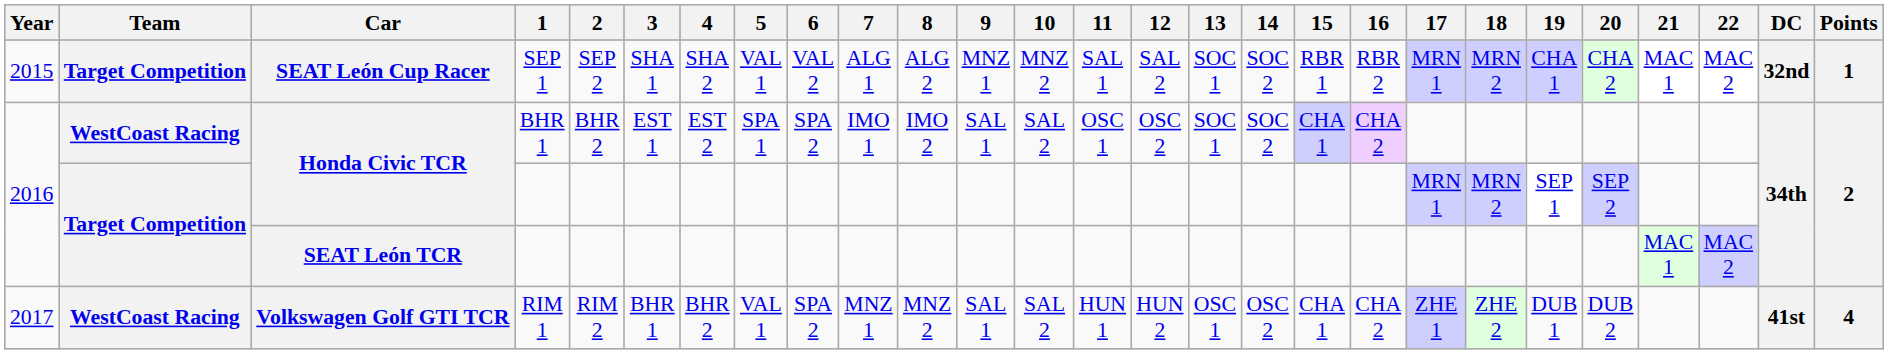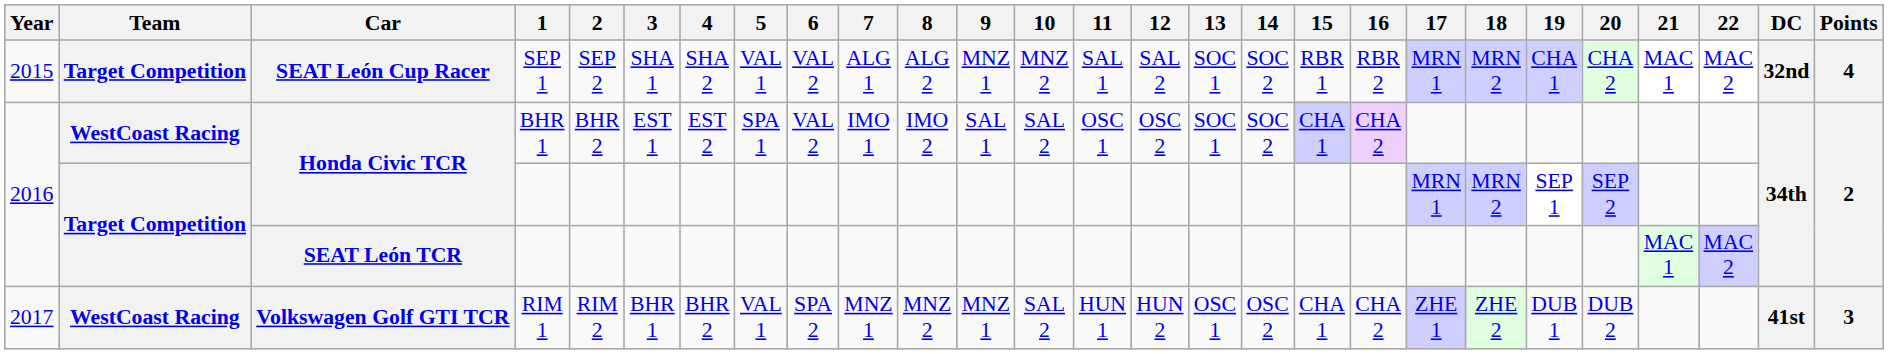SEAT León Cup Racer | Points: 1 -> 4
Honda Civic TCR / BHR 1 | 6: SPA 2 -> VAL 2
Volkswagen Golf GTI TCR | 9: SAL 1 -> MNZ 1
Volkswagen Golf GTI TCR | Points: 4 -> 3
